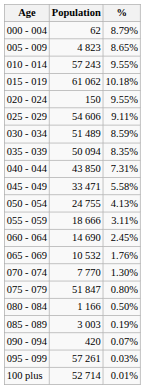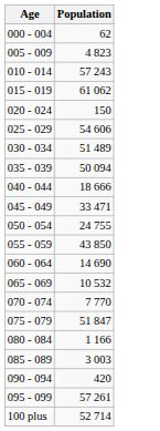- column: % | 8.79% | 8.65% | 9.55% | 10.18% | 9.55% | 9.11% | 8.59% | 8.35% | 7.31% | 5.58% | 4.13% | 3.11% | 2.45% | 1.76% | 1.30% | 0.80% | 0.50% | 0.19% | 0.07% | 0.03% | 0.01%
040 - 044 | Population: 43 850 -> 18 666
055 - 059 | Population: 18 666 -> 43 850
